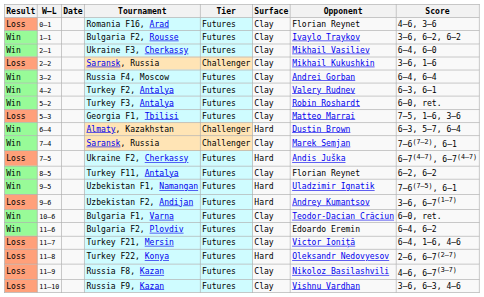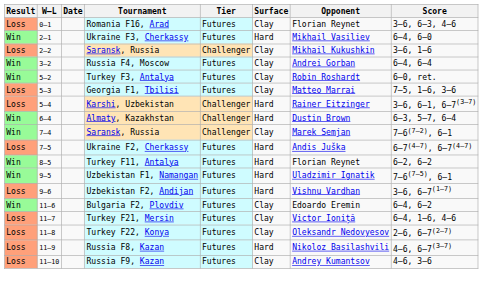Romania F16, Arad | Score: 4–6, 3–6 -> 3–6, 6–3, 4–6
- row: Win | 1–1 | Bulgaria F2, Rousse | Futures | Clay | Ivaylo Traykov | 3–6, 6–2, 6–2
Ukraine F3, Cherkassy | Surface: Clay -> Hard
- row: Win | 4–2 | Turkey F2, Antalya | Futures | Clay | Valery Rudnev | 6–3, 6–1
+ row: Loss | 5–4 | Karshi, Uzbekistan | Challenger | Hard | Rainer Eitzinger | 3–6, 6–1, 6–7(3–7)
Turkey F11, Antalya | Surface: Clay -> Hard
Uzbekistan F2, Andijan | Opponent: Andrey Kumantsov -> Vishnu Vardhan
- row: Win | 10–6 | Bulgaria F1, Varna | Futures | Clay | Teodor-Dacian Crăciun | 6–0, ret.
Turkey F22, Konya | Surface: Hard -> Clay
Russia F8, Kazan | Surface: Clay -> Hard
Russia F9, Kazan | Opponent: Vishnu Vardhan -> Andrey Kumantsov
Russia F9, Kazan | Score: 3–6, 6–3, 4–6 -> 4–6, 3–6
